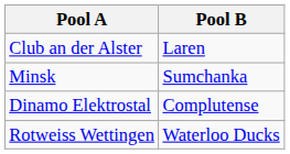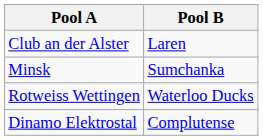rows swapped: Dinamo Elektrostal <-> Rotweiss Wettingen
